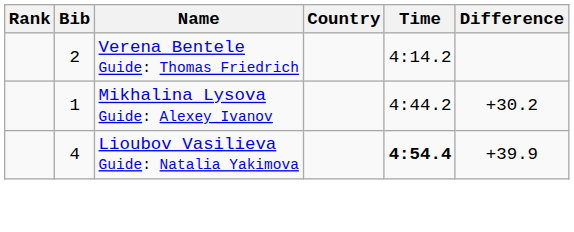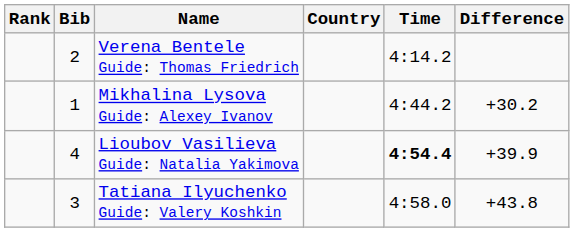+ row: 3 | Tatiana Ilyuchenko Guide: Valery Koshkin | 4:58.0 | +43.8
